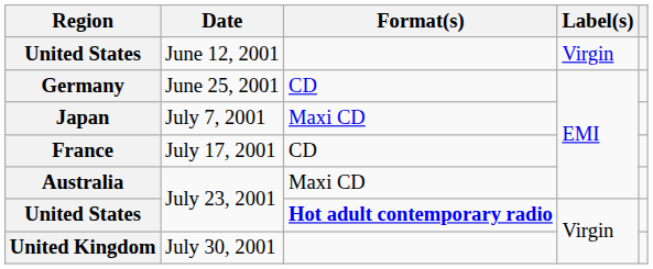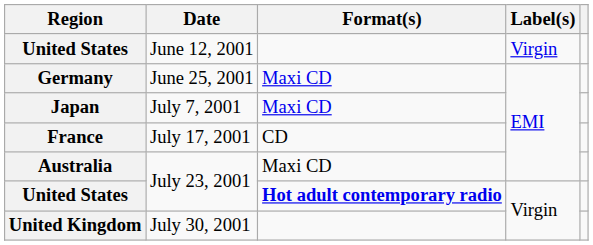Germany | Format(s): CD -> Maxi CD
